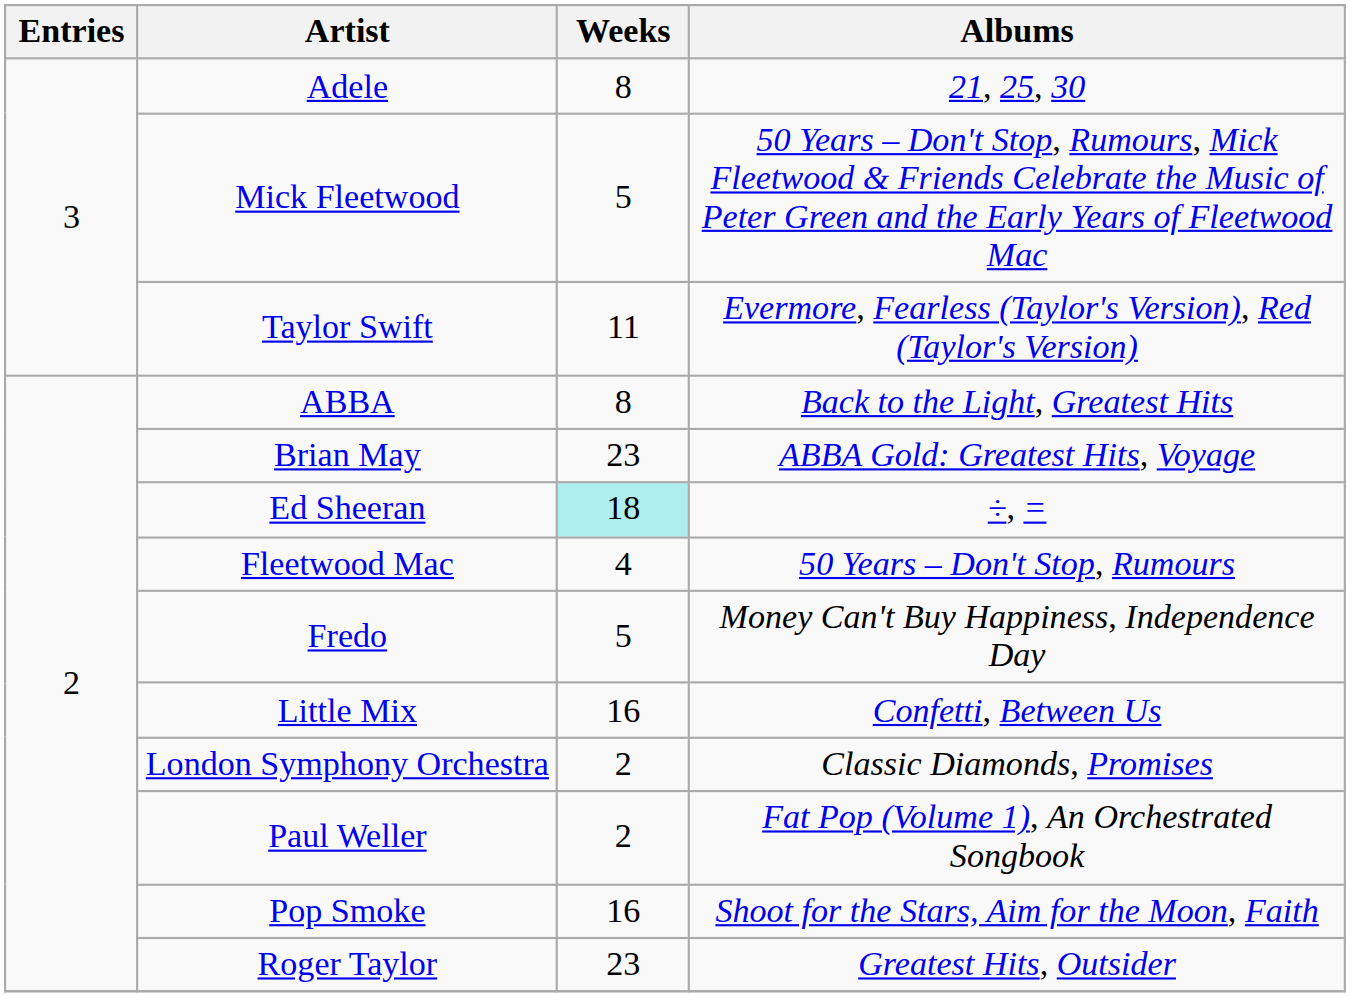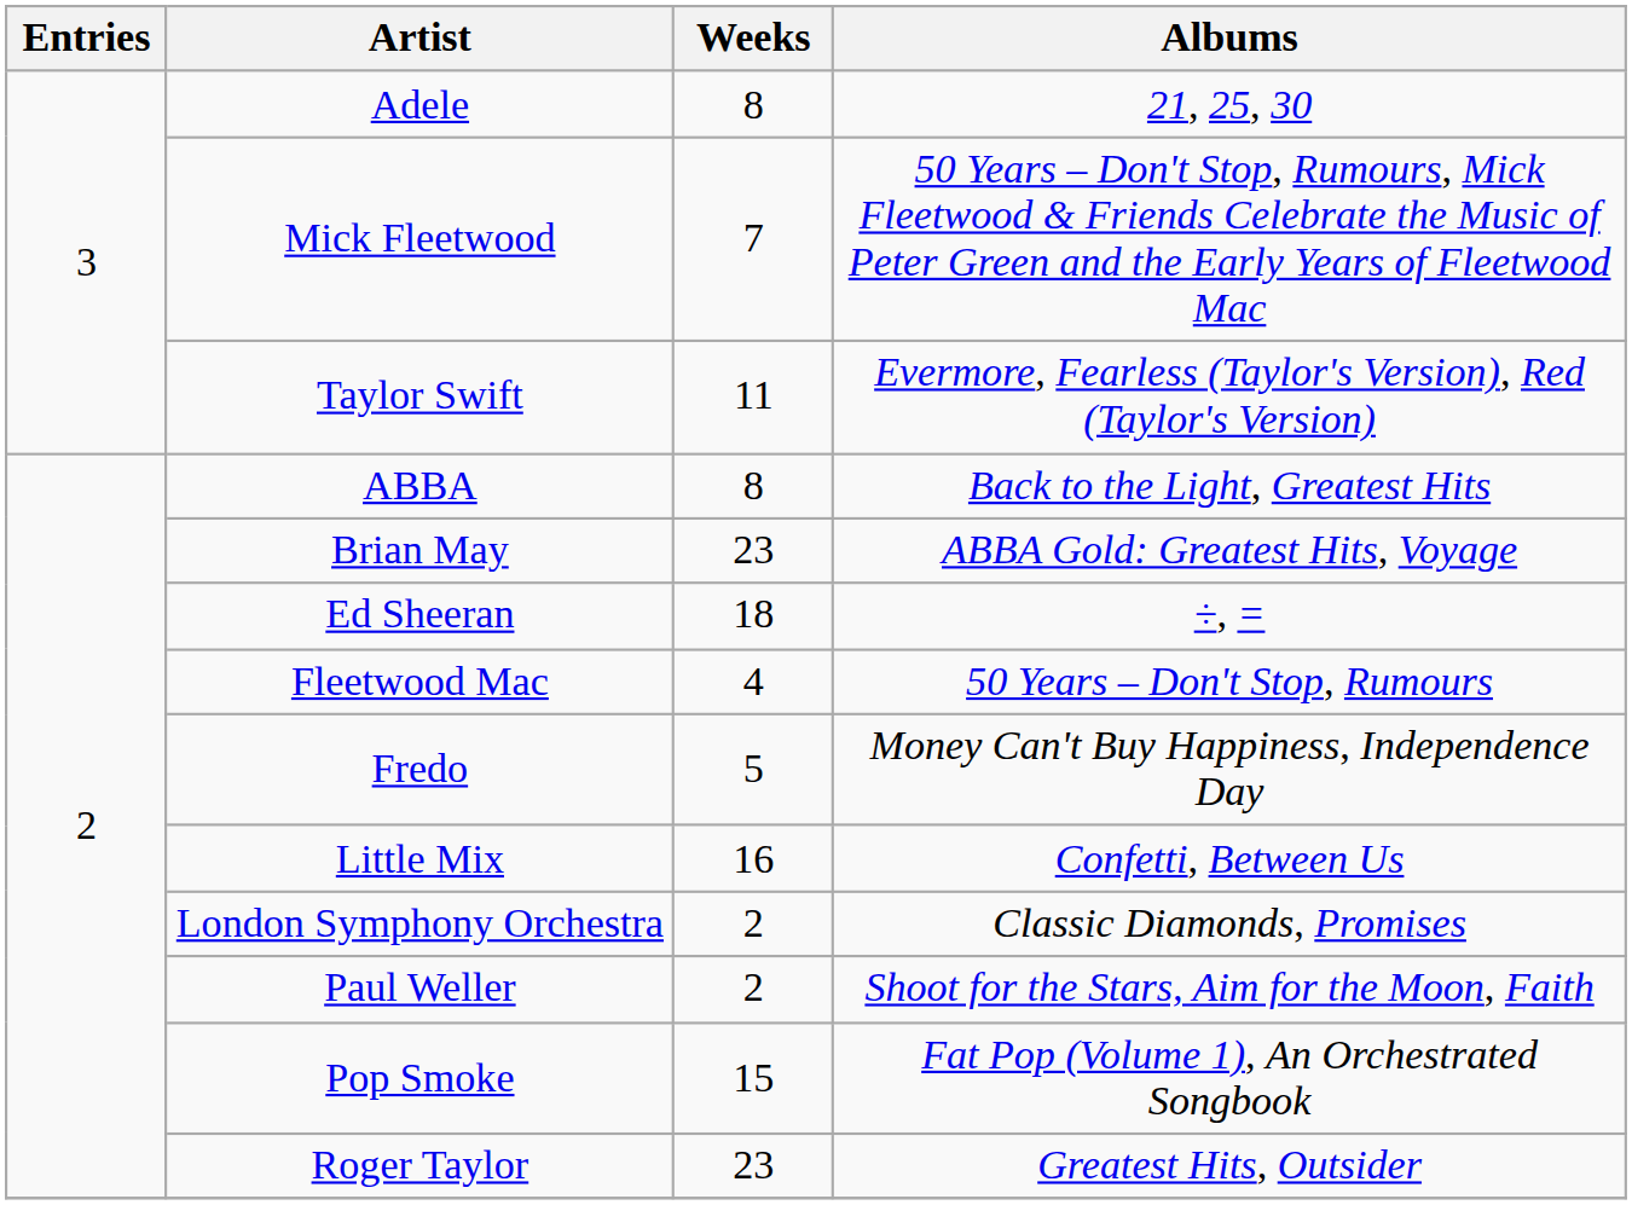Mick Fleetwood | Weeks: 5 -> 7
Ed Sheeran | Weeks: paleturquoise background -> no background
Paul Weller | Albums: Fat Pop (Volume 1), An Orchestrated Songbook -> Shoot for the Stars, Aim for the Moon, Faith
Pop Smoke | Weeks: 16 -> 15
Pop Smoke | Albums: Shoot for the Stars, Aim for the Moon, Faith -> Fat Pop (Volume 1), An Orchestrated Songbook
